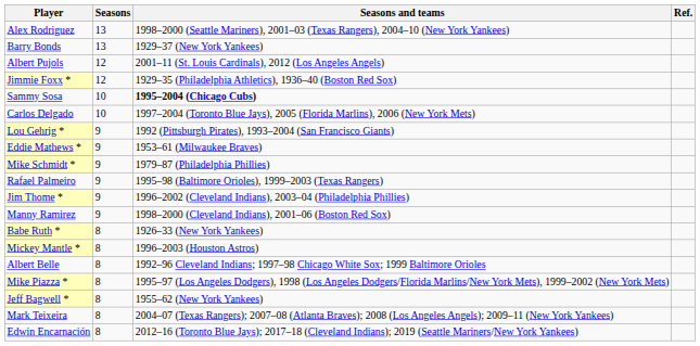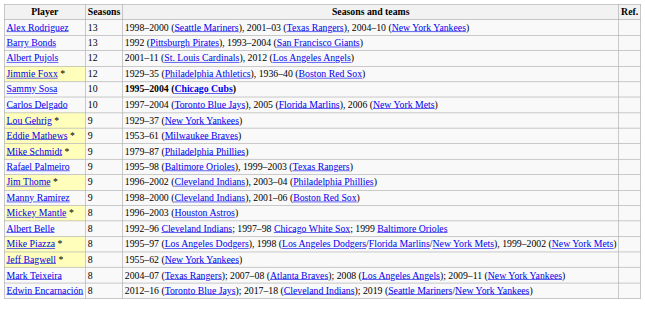Barry Bonds | Seasons and teams: 1929–37 (New York Yankees) -> 1992 (Pittsburgh Pirates), 1993–2004 (San Francisco Giants)
Lou Gehrig * | Seasons and teams: 1992 (Pittsburgh Pirates), 1993–2004 (San Francisco Giants) -> 1929–37 (New York Yankees)
- row: Babe Ruth * | 8 | 1926–33 (New York Yankees)
